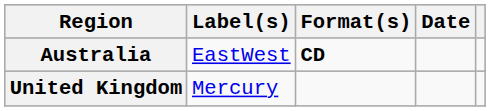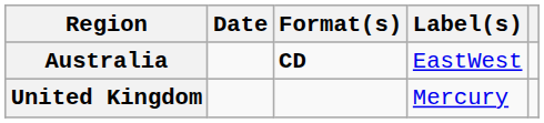columns swapped: Date <-> Label(s)
